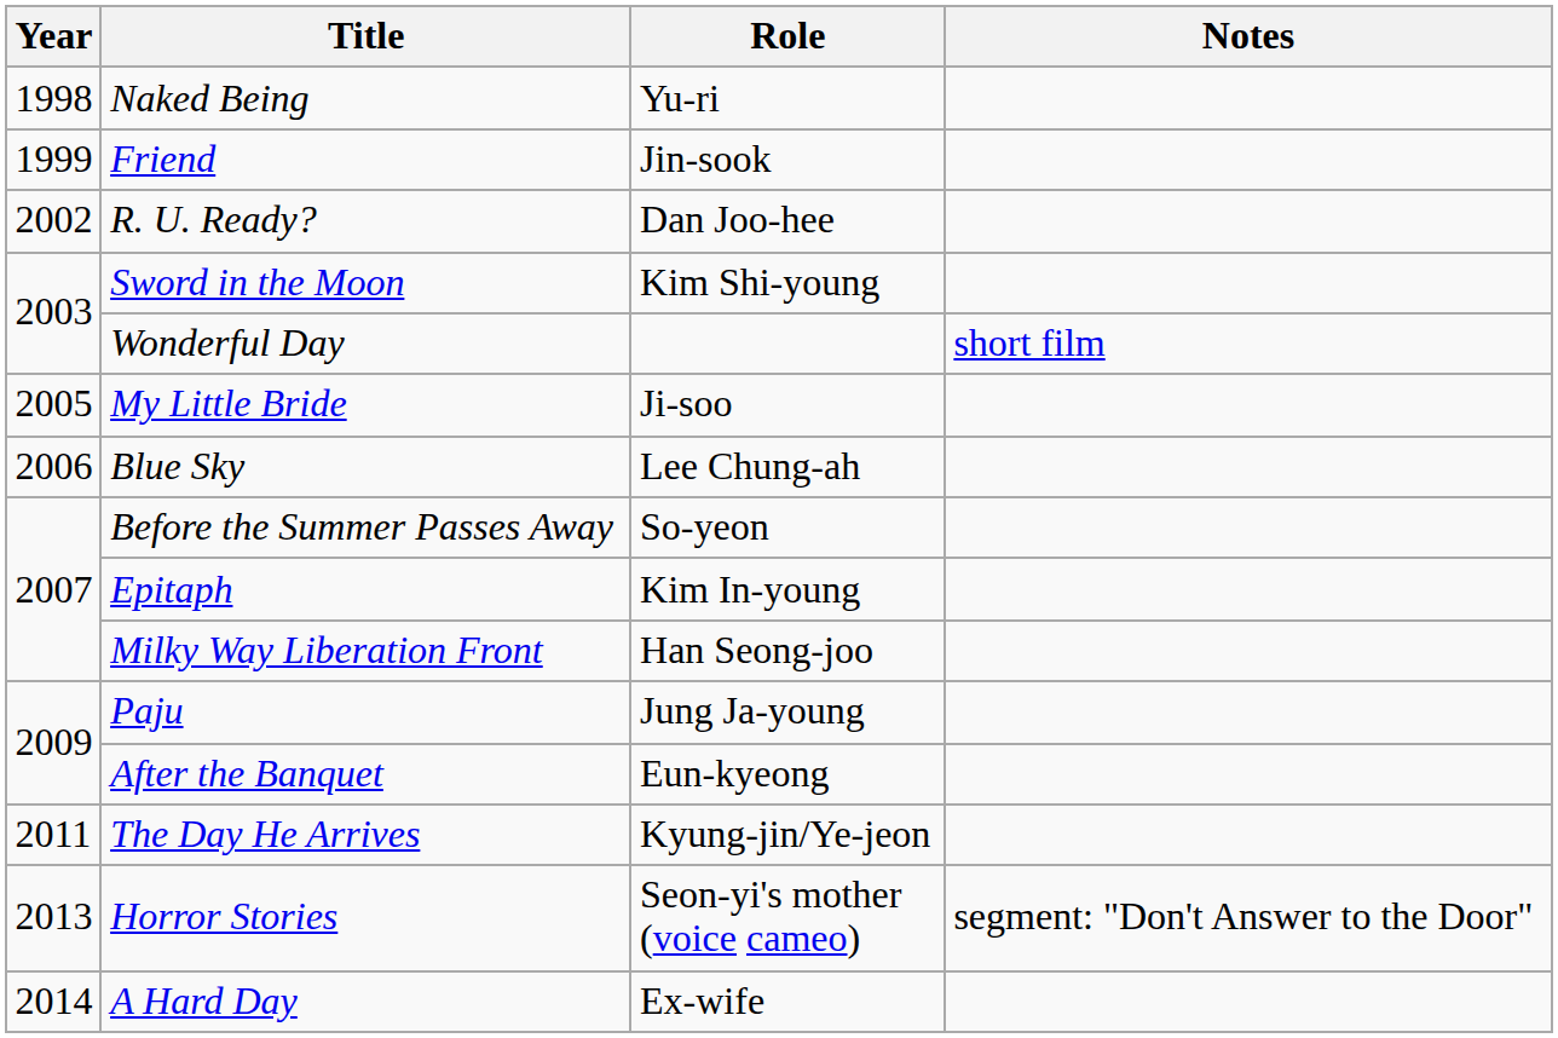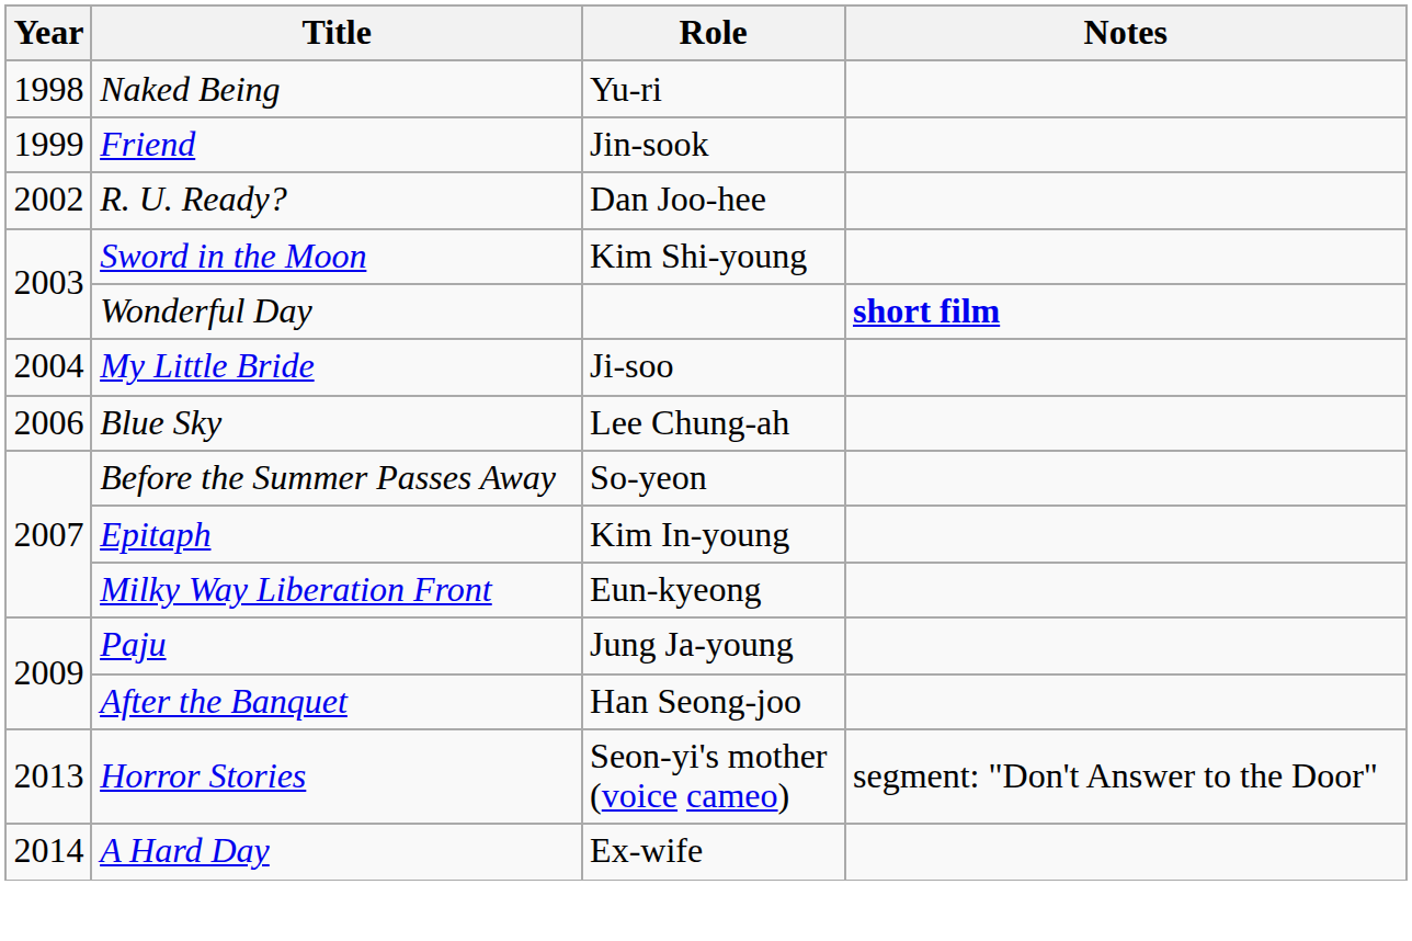Wonderful Day | Notes: normal -> bold
My Little Bride | Year: 2005 -> 2004
Milky Way Liberation Front | Role: Han Seong-joo -> Eun-kyeong
After the Banquet | Role: Eun-kyeong -> Han Seong-joo
- row: 2011 | The Day He Arrives | Kyung-jin/Ye-jeon
